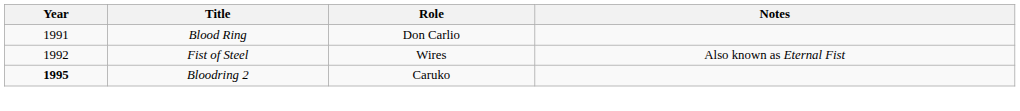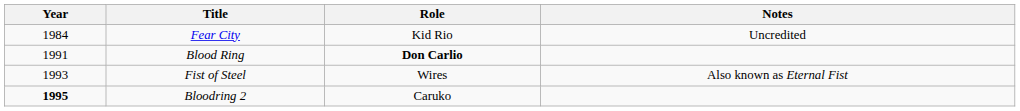+ row: 1984 | Fear City | Kid Rio | Uncredited
Blood Ring | Role: normal -> bold
Fist of Steel | Year: 1992 -> 1993
